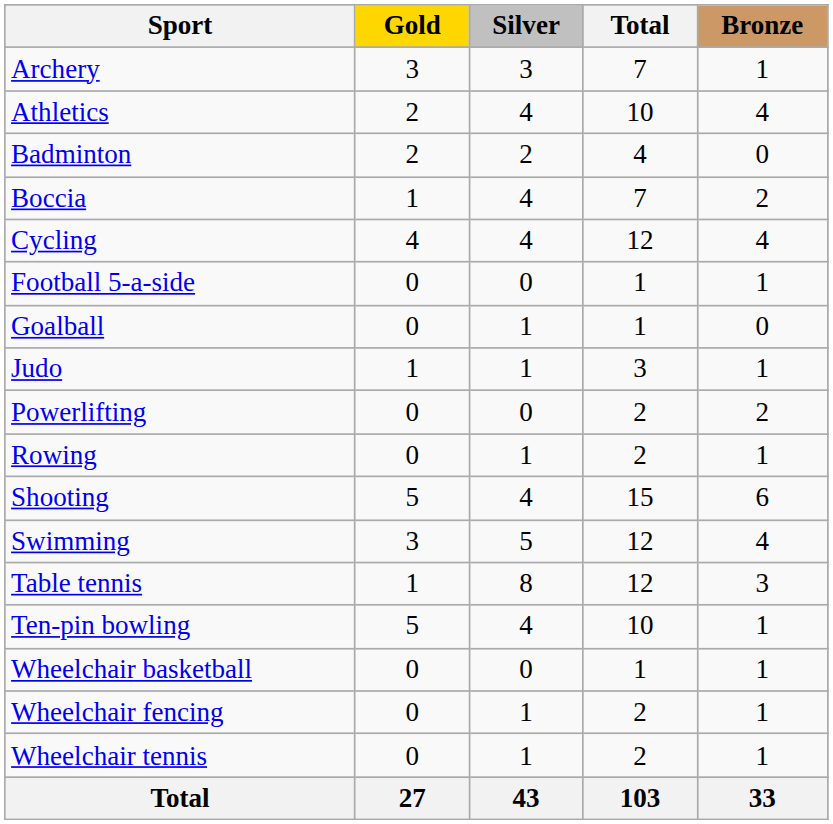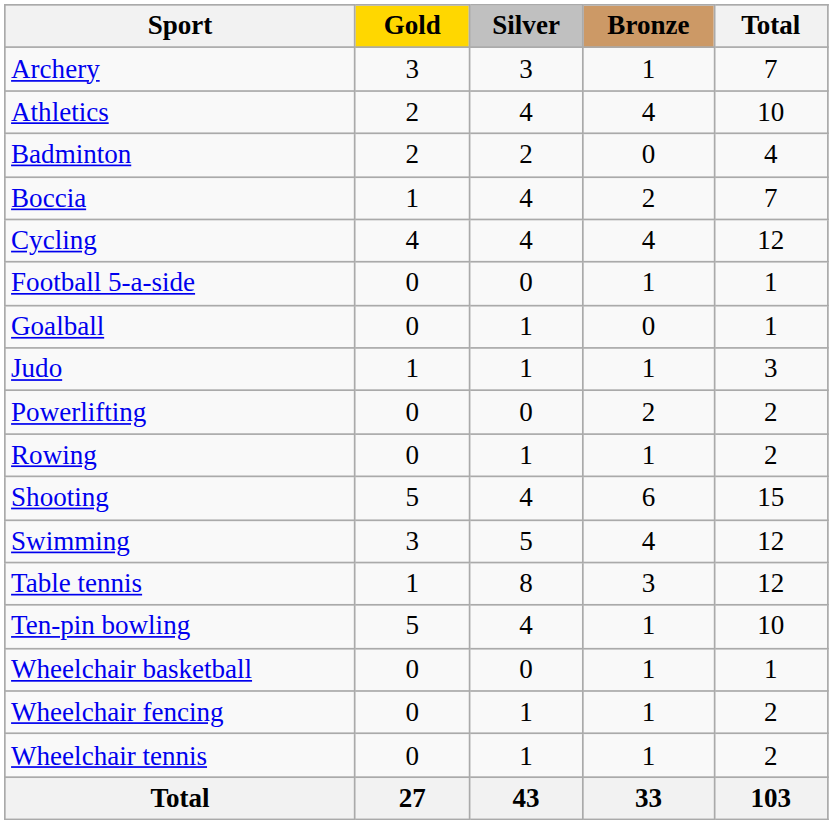columns swapped: Bronze <-> Total
